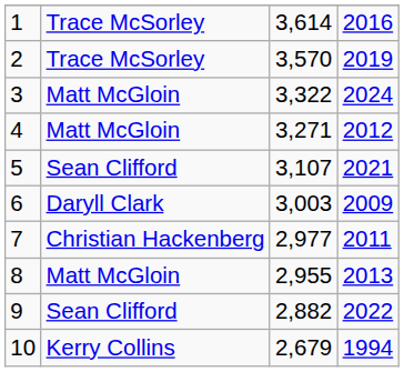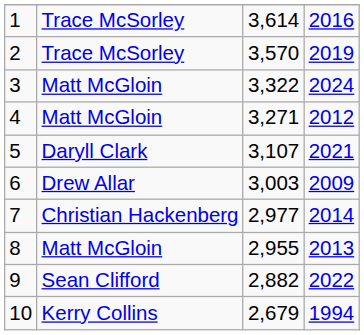5 | column 2: Sean Clifford -> Daryll Clark
6 | column 2: Daryll Clark -> Drew Allar
7 | column 4: 2011 -> 2014
